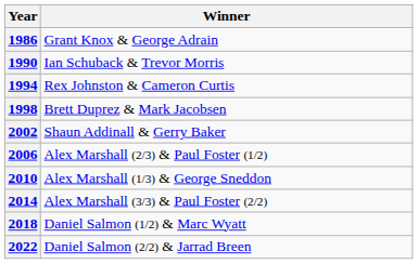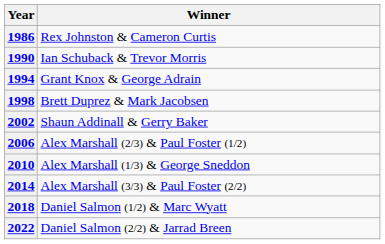1986 | Winner: Grant Knox & George Adrain -> Rex Johnston & Cameron Curtis
1994 | Winner: Rex Johnston & Cameron Curtis -> Grant Knox & George Adrain
